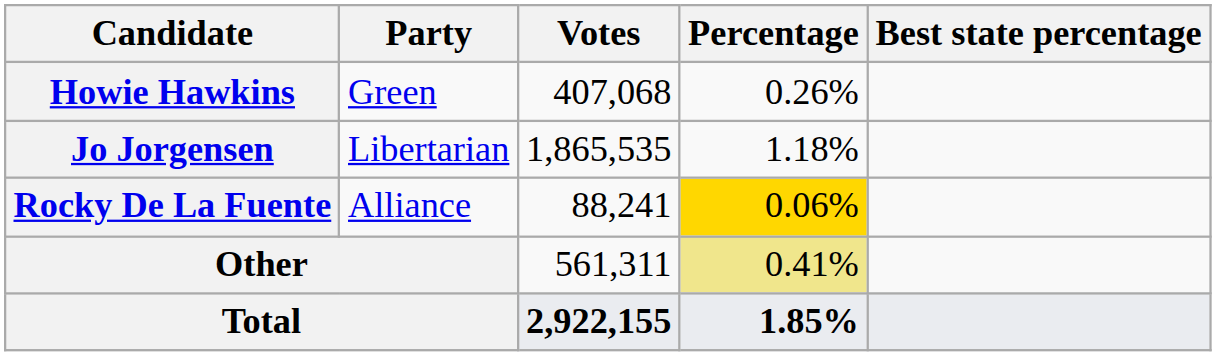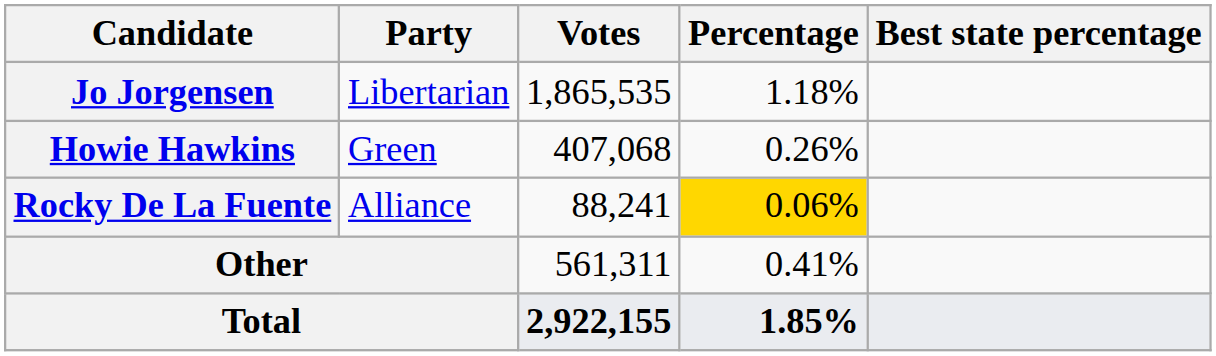rows swapped: Jo Jorgensen <-> Howie Hawkins
Other | Percentage: khaki background -> no background
